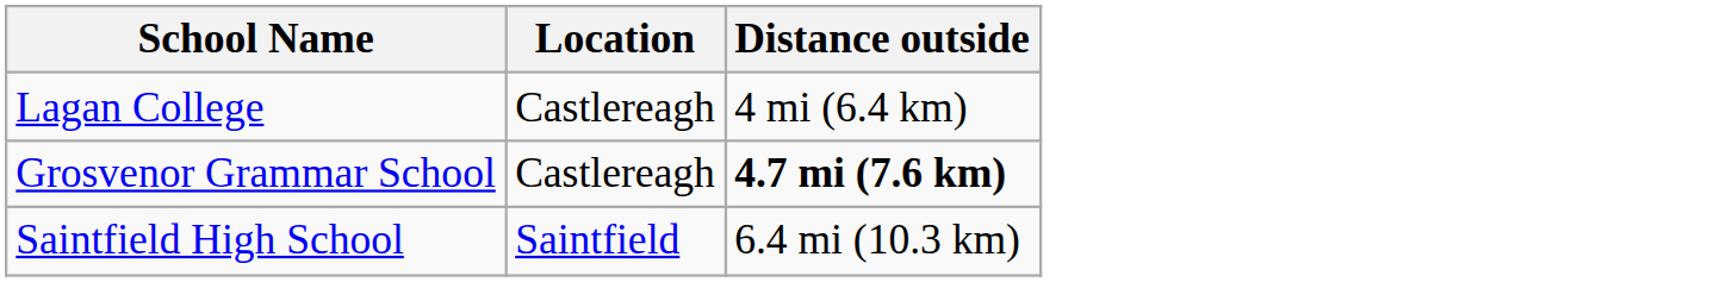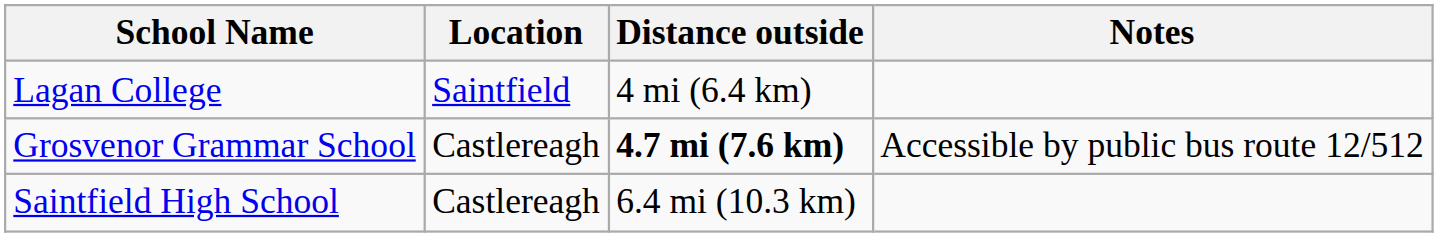+ column: Notes | Accessible by public bus route 12/512
Lagan College | Location: Castlereagh -> Saintfield
Saintfield High School | Location: Saintfield -> Castlereagh
